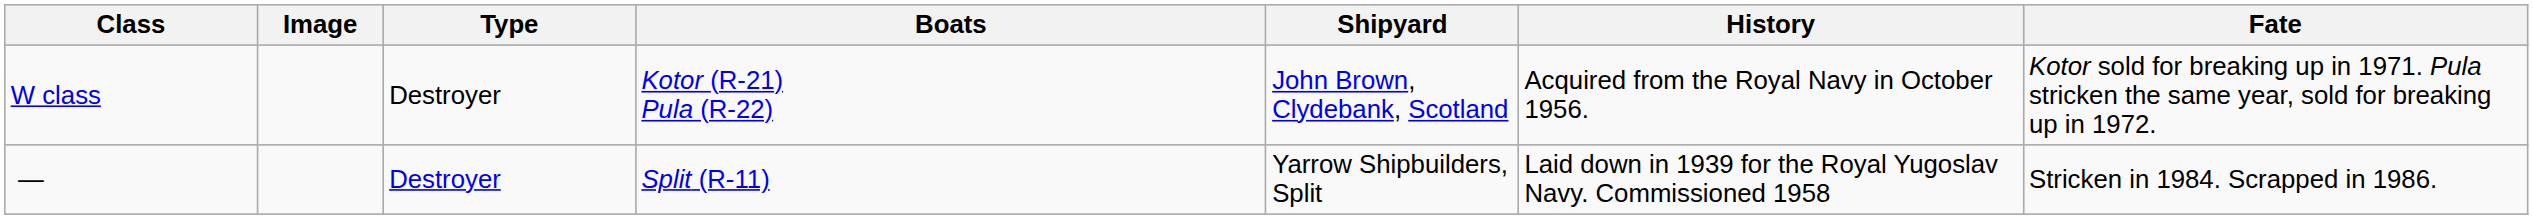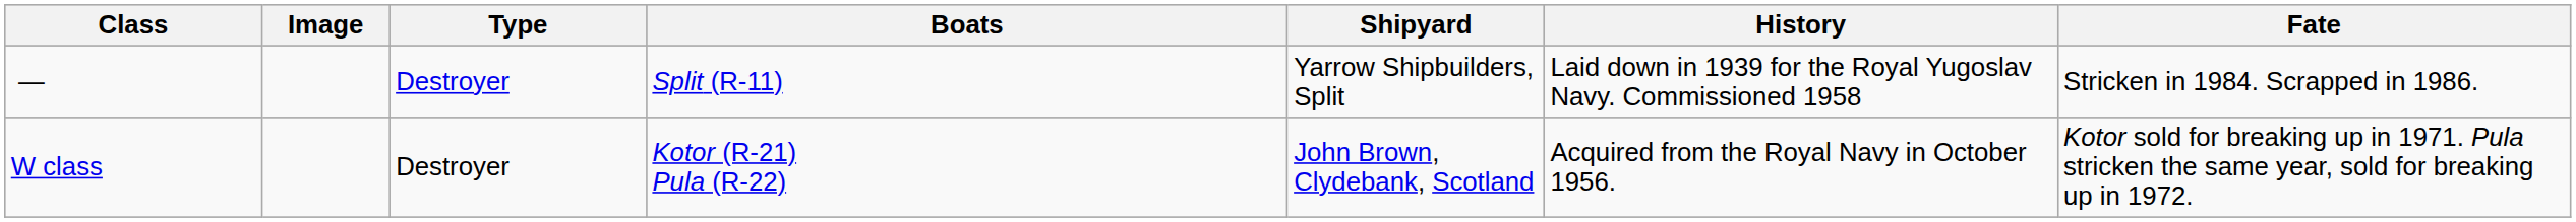rows swapped: — <-> W class
